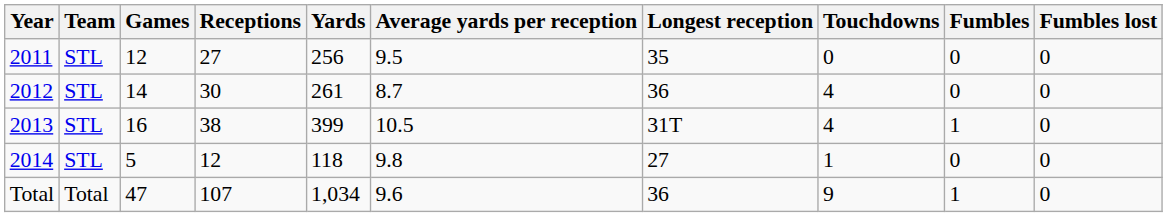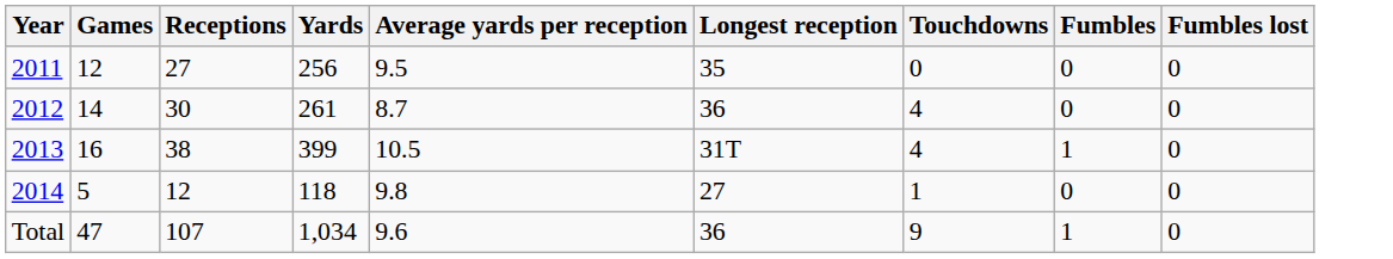- column: Team | STL | STL | STL | STL | Total
